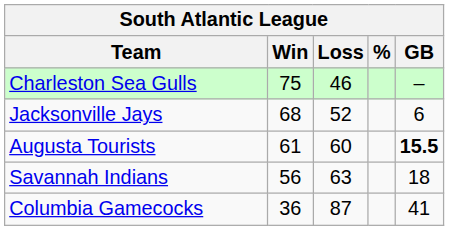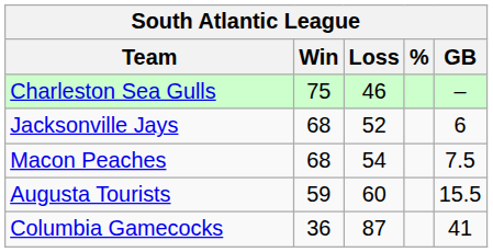+ row: Macon Peaches | 68 | 54 | 7.5
Augusta Tourists | Win: 61 -> 59
Augusta Tourists | GB: bold -> normal
- row: Savannah Indians | 56 | 63 | 18
